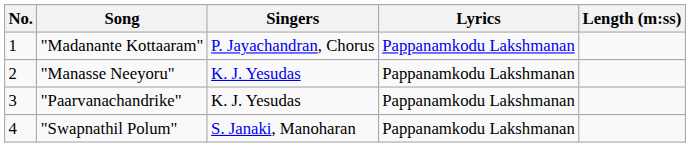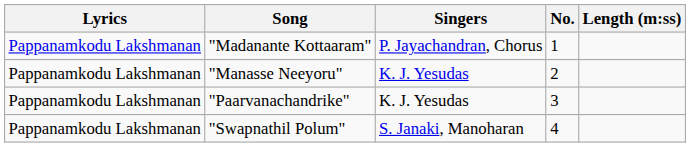columns swapped: No. <-> Lyrics
